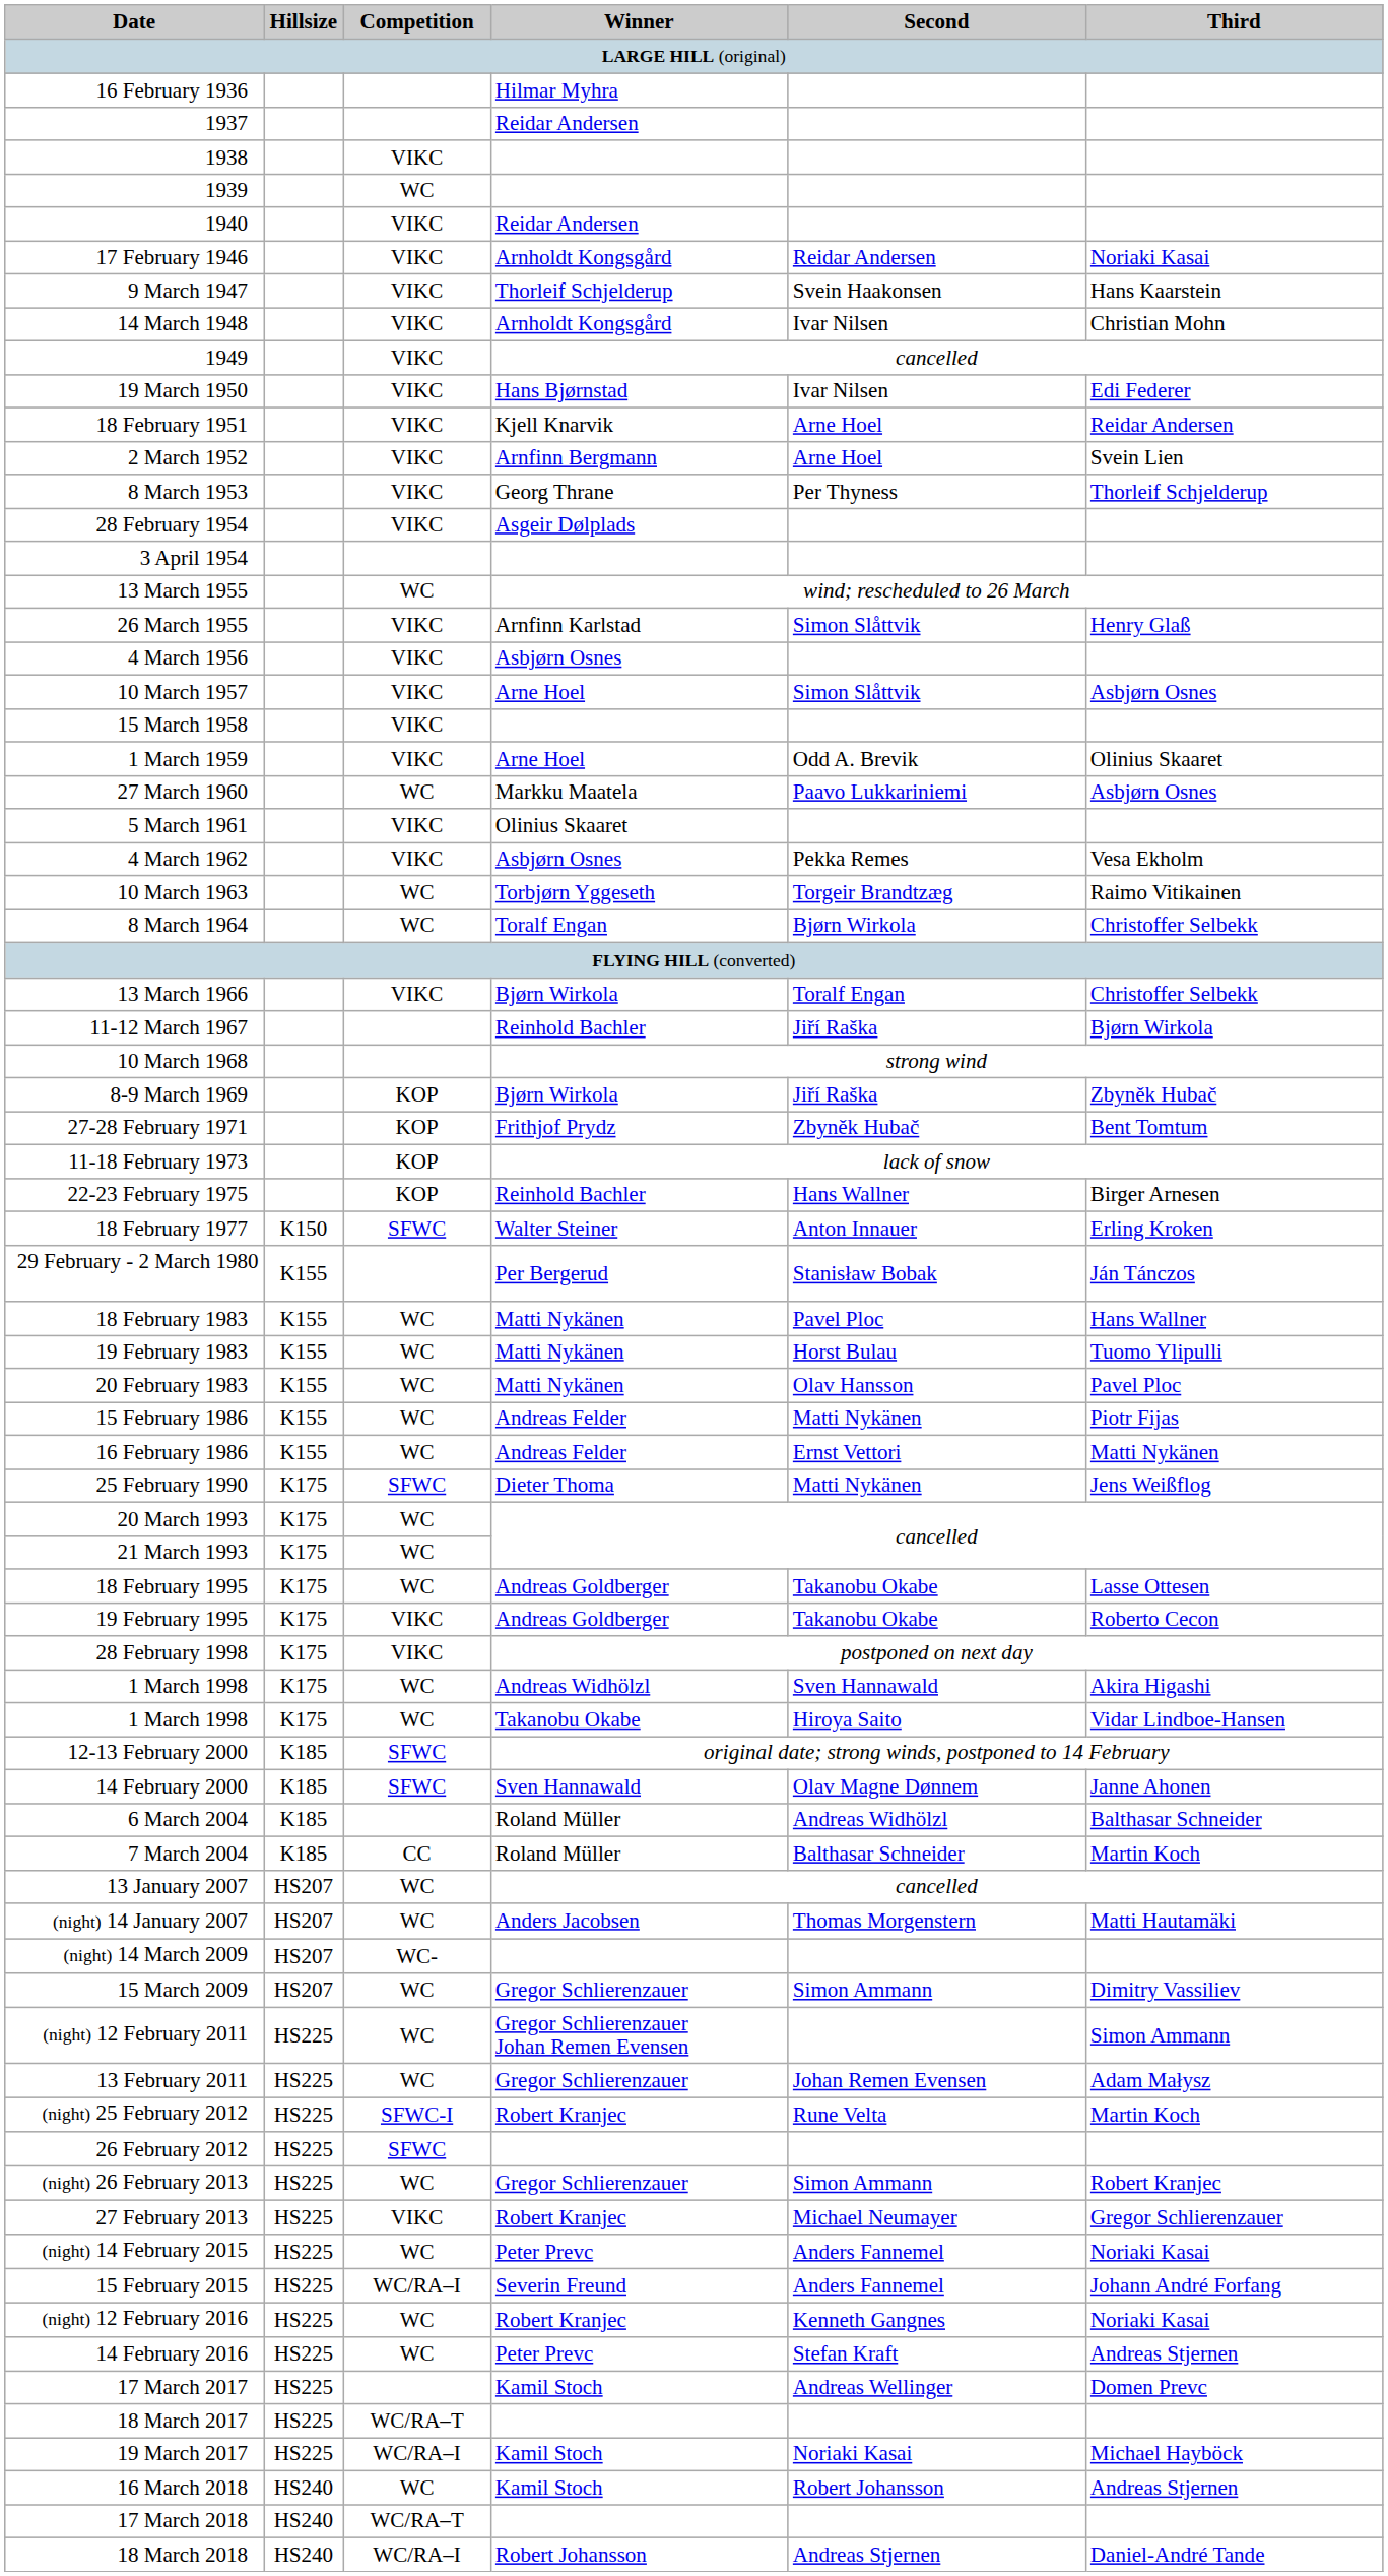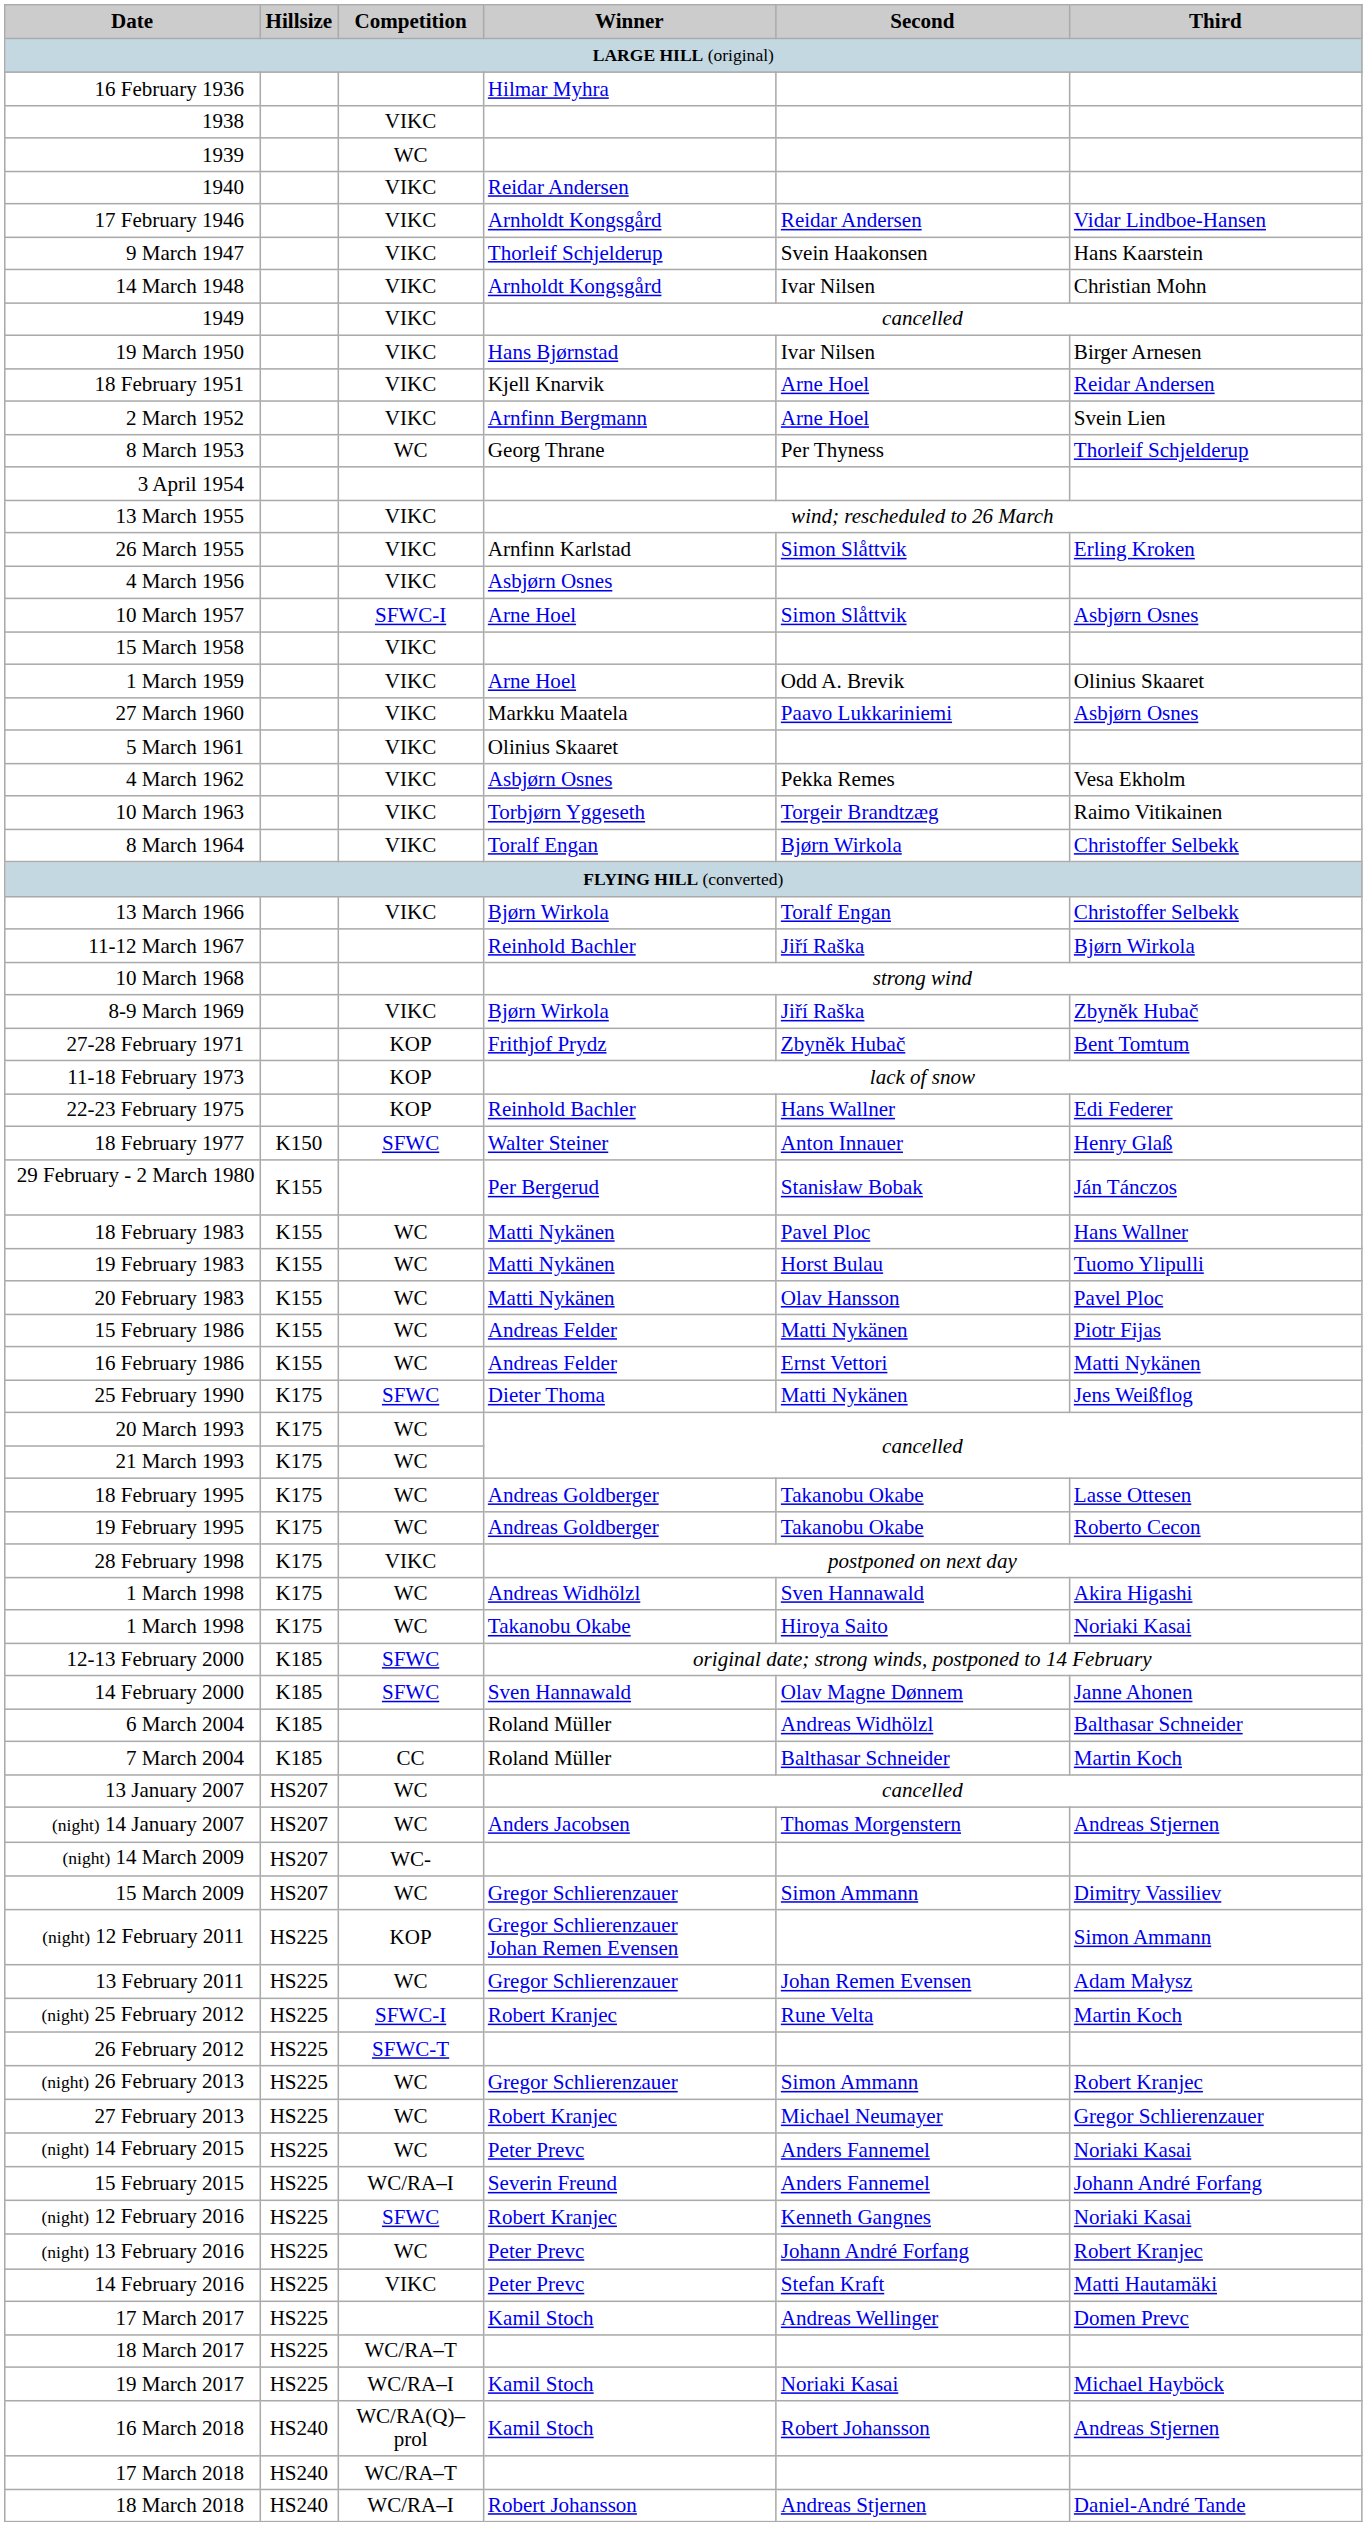- row: 1937 | Reidar Andersen
17 February 1946 | Third: Noriaki Kasai -> Vidar Lindboe-Hansen
19 March 1950 | Third: Edi Federer -> Birger Arnesen
8 March 1953 | Competition: VIKC -> WC
- row: 28 February 1954 | VIKC | Asgeir Dølplads
13 March 1955 | Competition: WC -> VIKC
26 March 1955 | Third: Henry Glaß -> Erling Kroken
10 March 1957 | Competition: VIKC -> SFWC-I
27 March 1960 | Competition: WC -> VIKC
10 March 1963 | Competition: WC -> VIKC
8 March 1964 | Competition: WC -> VIKC
8-9 March 1969 | Competition: KOP -> VIKC
22-23 February 1975 | Third: Birger Arnesen -> Edi Federer
18 February 1977 | Third: Erling Kroken -> Henry Glaß
19 February 1995 | Competition: VIKC -> WC
1 March 1998 / Takanobu Okabe | Third: Vidar Lindboe-Hansen -> Noriaki Kasai
(night) 14 January 2007 | Third: Matti Hautamäki -> Andreas Stjernen
(night) 12 February 2011 | Competition: WC -> KOP
26 February 2012 | Competition: SFWC -> SFWC-T
27 February 2013 | Competition: VIKC -> WC
(night) 12 February 2016 | Competition: WC -> SFWC
+ row: (night) 13 February 2016 | HS225 | WC | Peter Prevc | Johann André Forfang | Robert Kranjec
14 February 2016 | Competition: WC -> VIKC
14 February 2016 | Third: Andreas Stjernen -> Matti Hautamäki
16 March 2018 | Competition: WC -> WC/RA(Q)–prol
